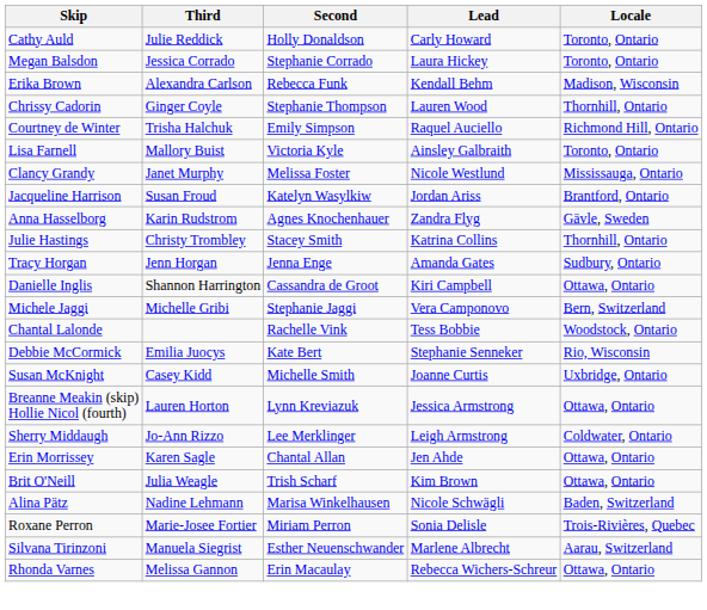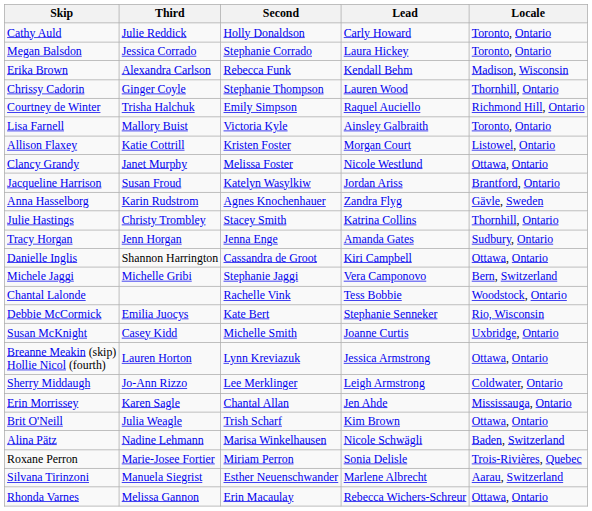+ row: Allison Flaxey | Katie Cottrill | Kristen Foster | Morgan Court | Listowel, Ontario
Clancy Grandy | Locale: Mississauga, Ontario -> Ottawa, Ontario
Erin Morrissey | Locale: Ottawa, Ontario -> Mississauga, Ontario
